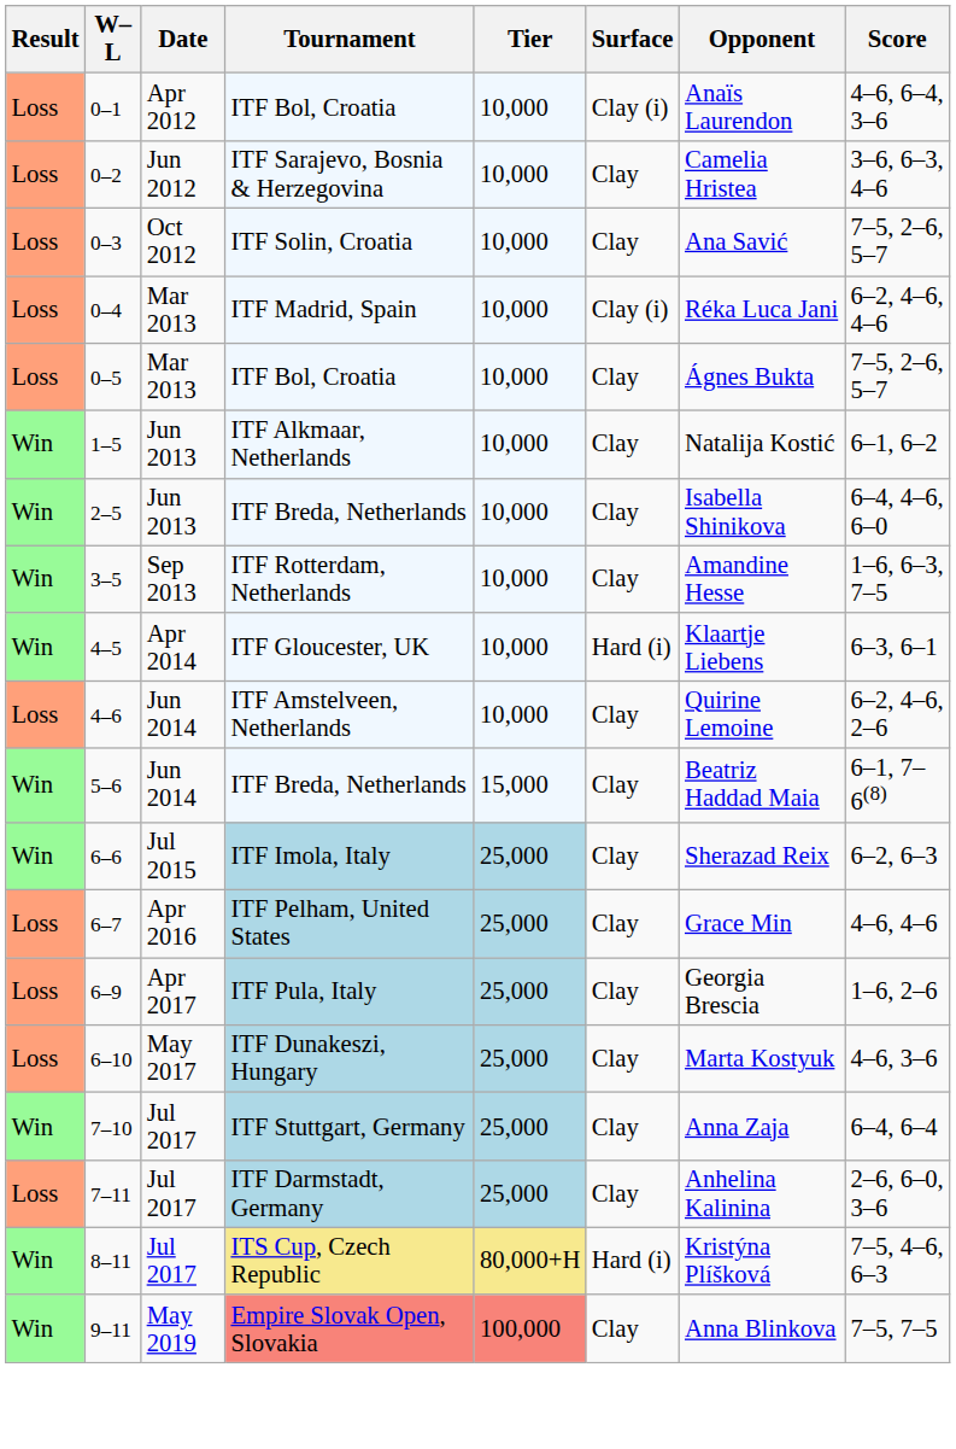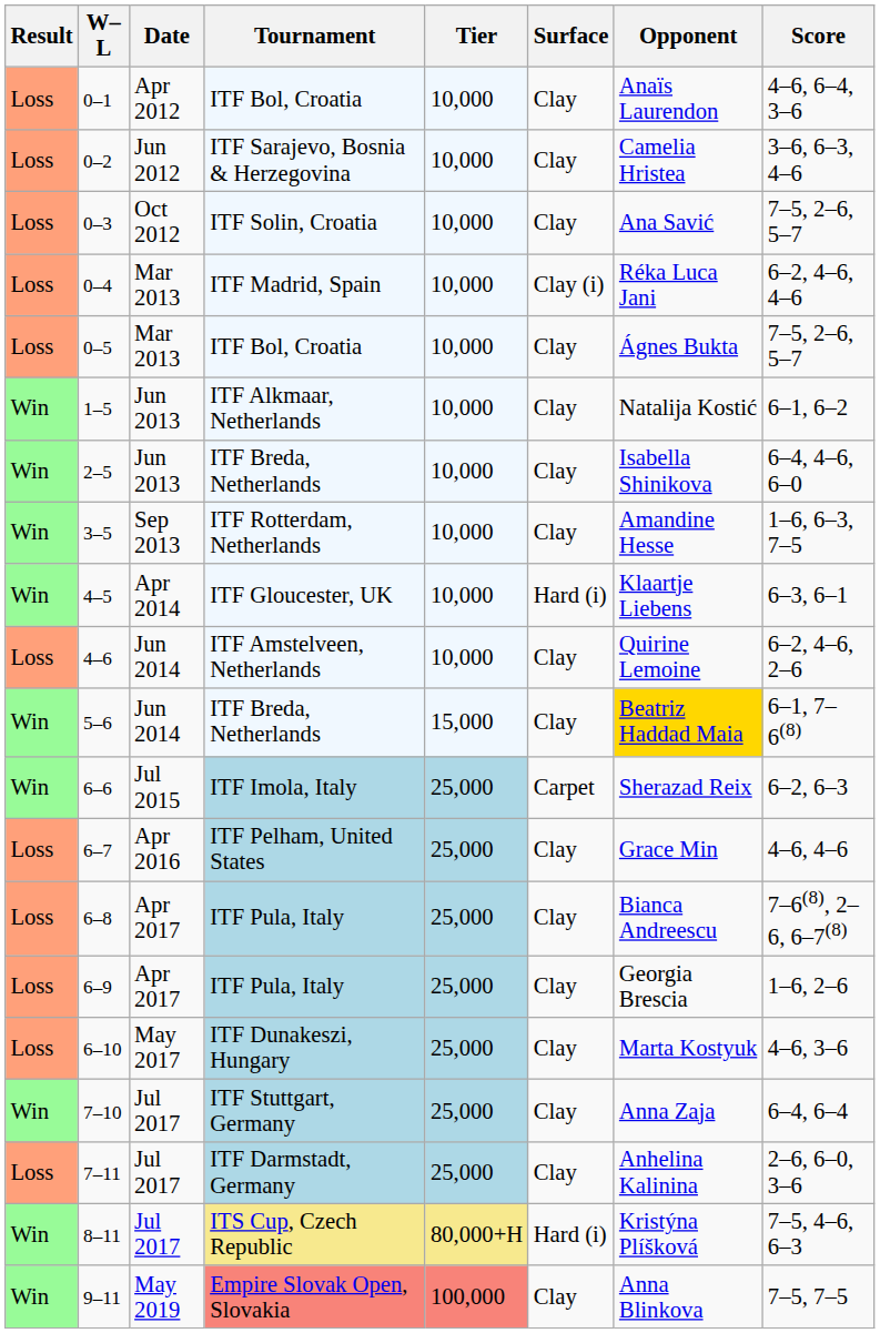0–1 | Surface: Clay (i) -> Clay
5–6 | Opponent: no background -> gold background
6–6 | Surface: Clay -> Carpet
+ row: Loss | 6–8 | Apr 2017 | ITF Pula, Italy | 25,000 | Clay | Bianca Andreescu | 7–6(8), 2–6, 6–7(8)
